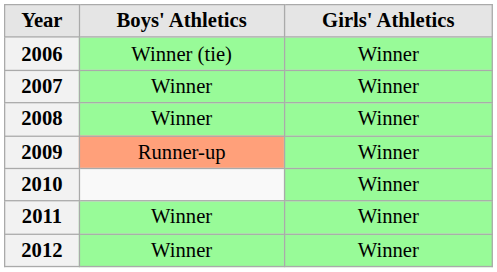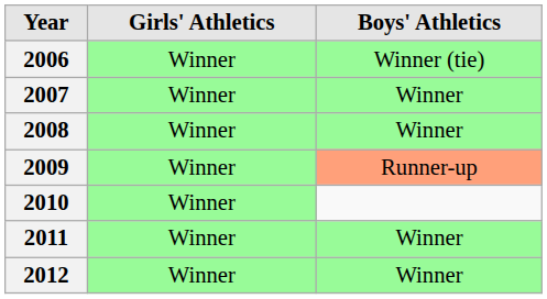columns swapped: Boys' Athletics <-> Girls' Athletics
